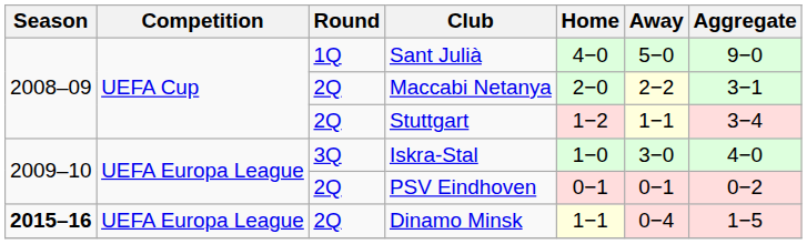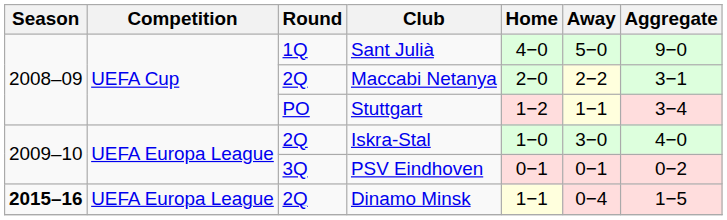Stuttgart | Round: 2Q -> PO
Iskra-Stal | Round: 3Q -> 2Q
PSV Eindhoven | Round: 2Q -> 3Q
